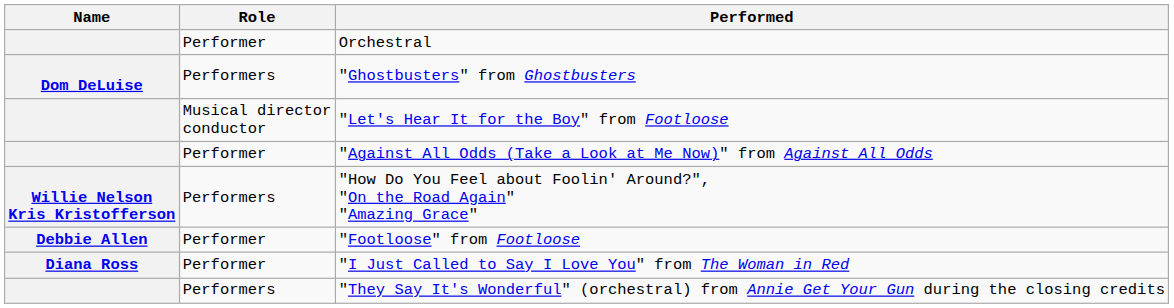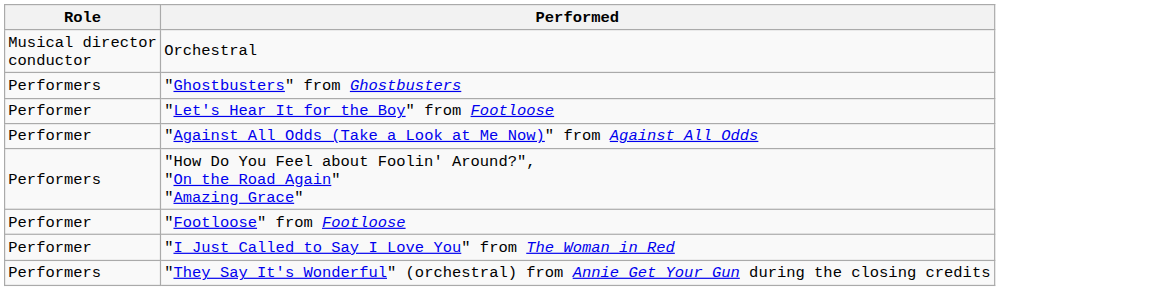- column: Name | Dom DeLuise | Willie Nelson Kris Kristofferson | Debbie Allen | Diana Ross
Orchestral | Role: Performer -> Musical director conductor
"Let's Hear It for the Boy" from Footloose | Role: Musical director conductor -> Performer
